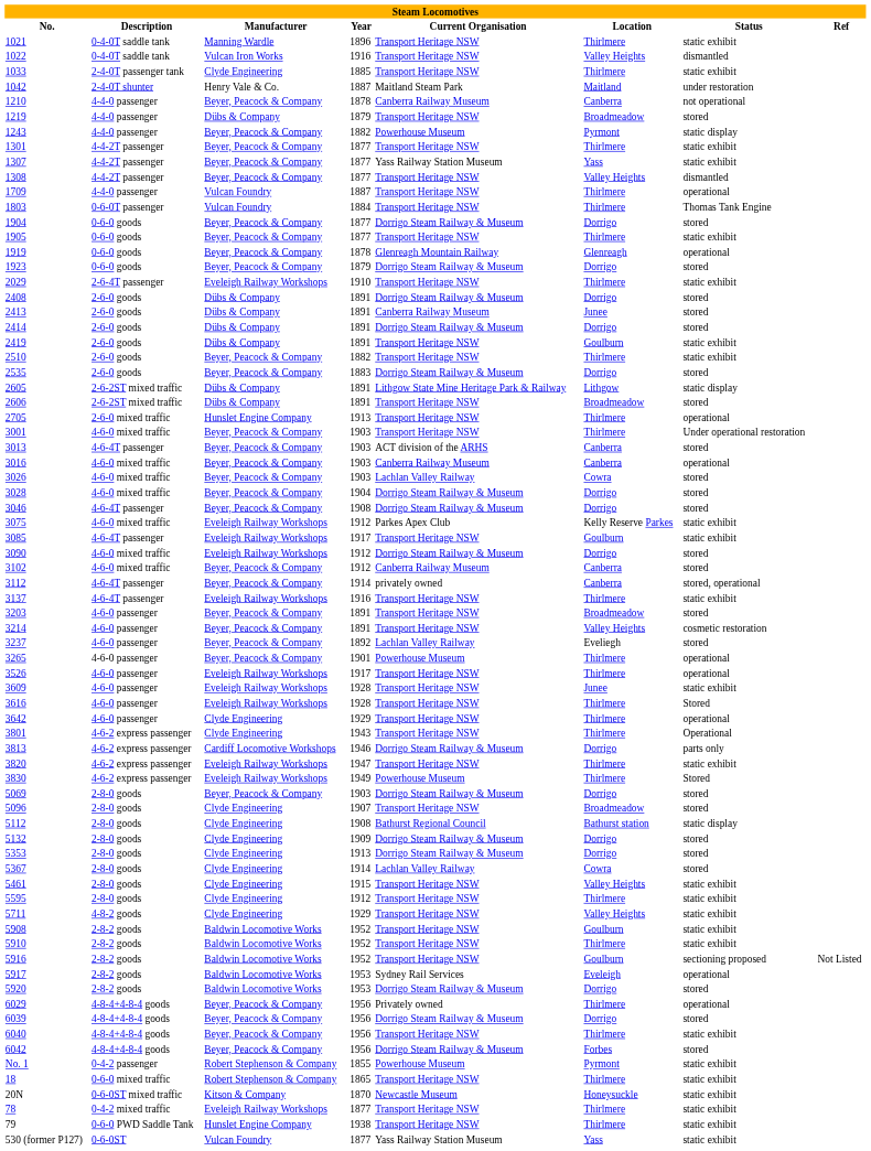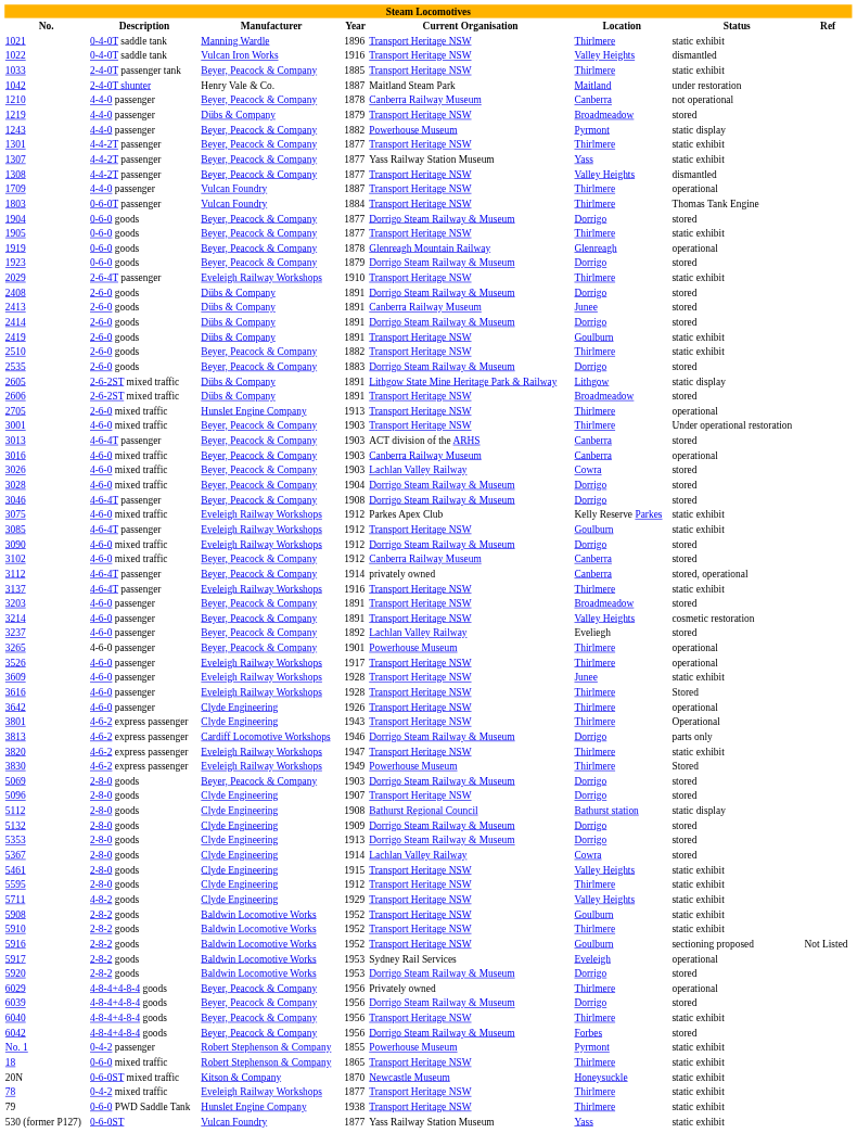1033 | Manufacturer: Clyde Engineering -> Beyer, Peacock & Company
3085 | Year: 1917 -> 1912
3642 | Year: 1929 -> 1926
5096 | Location: Broadmeadow -> Dorrigo
